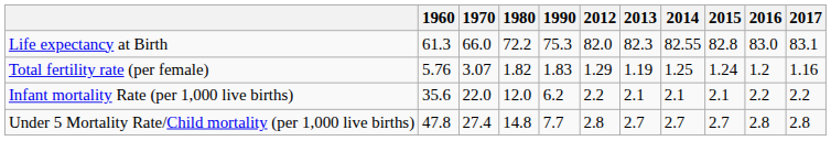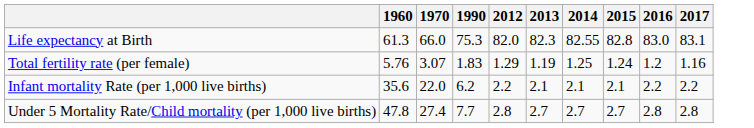- column: 1980 | 72.2 | 1.82 | 12.0 | 14.8
